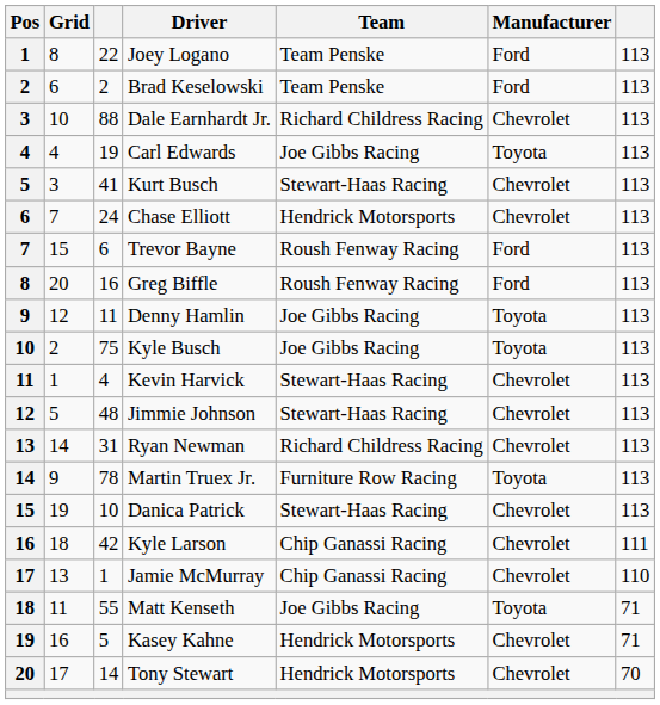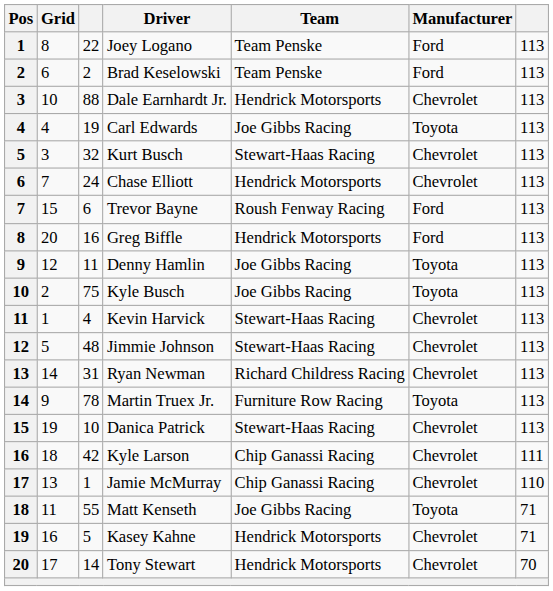Dale Earnhardt Jr. | Team: Richard Childress Racing -> Hendrick Motorsports
Kurt Busch | column 3: 41 -> 32
Greg Biffle | Team: Roush Fenway Racing -> Hendrick Motorsports
